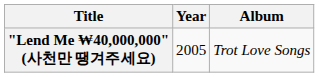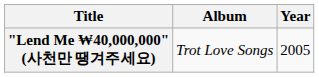columns swapped: Year <-> Album
